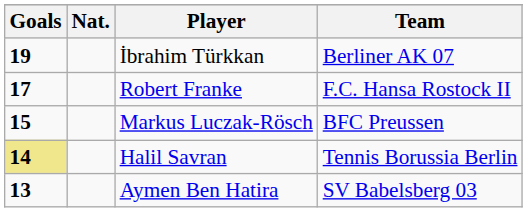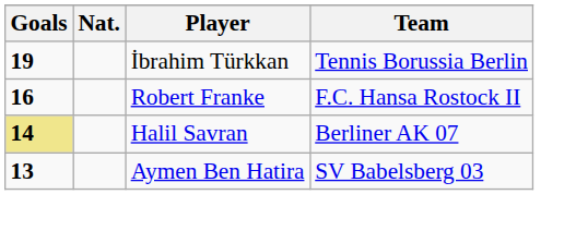İbrahim Türkkan | Team: Berliner AK 07 -> Tennis Borussia Berlin
Robert Franke | Goals: 17 -> 16
- row: 15 | Markus Luczak-Rösch | BFC Preussen
Halil Savran | Team: Tennis Borussia Berlin -> Berliner AK 07
